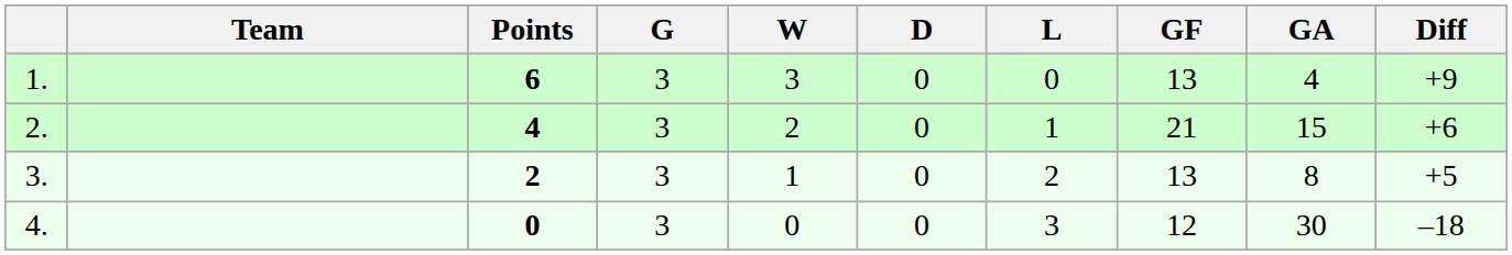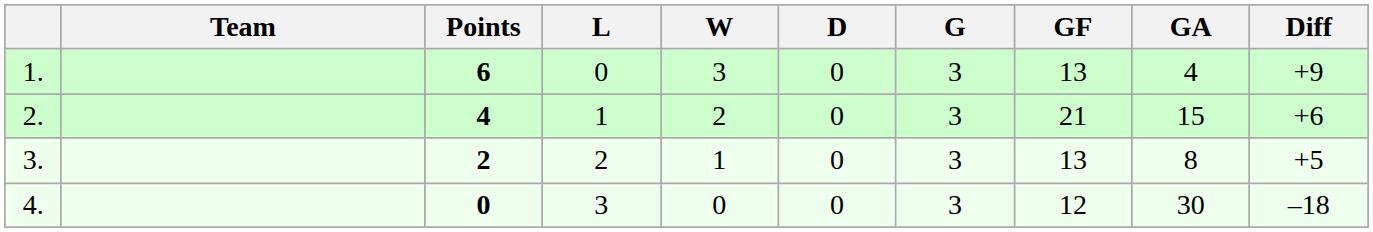columns swapped: G <-> L
